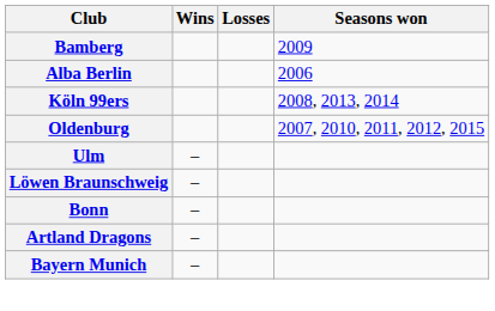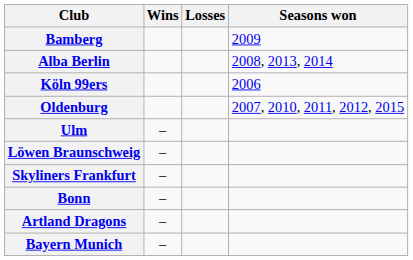Alba Berlin | Seasons won: 2006 -> 2008, 2013, 2014
Köln 99ers | Seasons won: 2008, 2013, 2014 -> 2006
+ row: Skyliners Frankfurt | –
